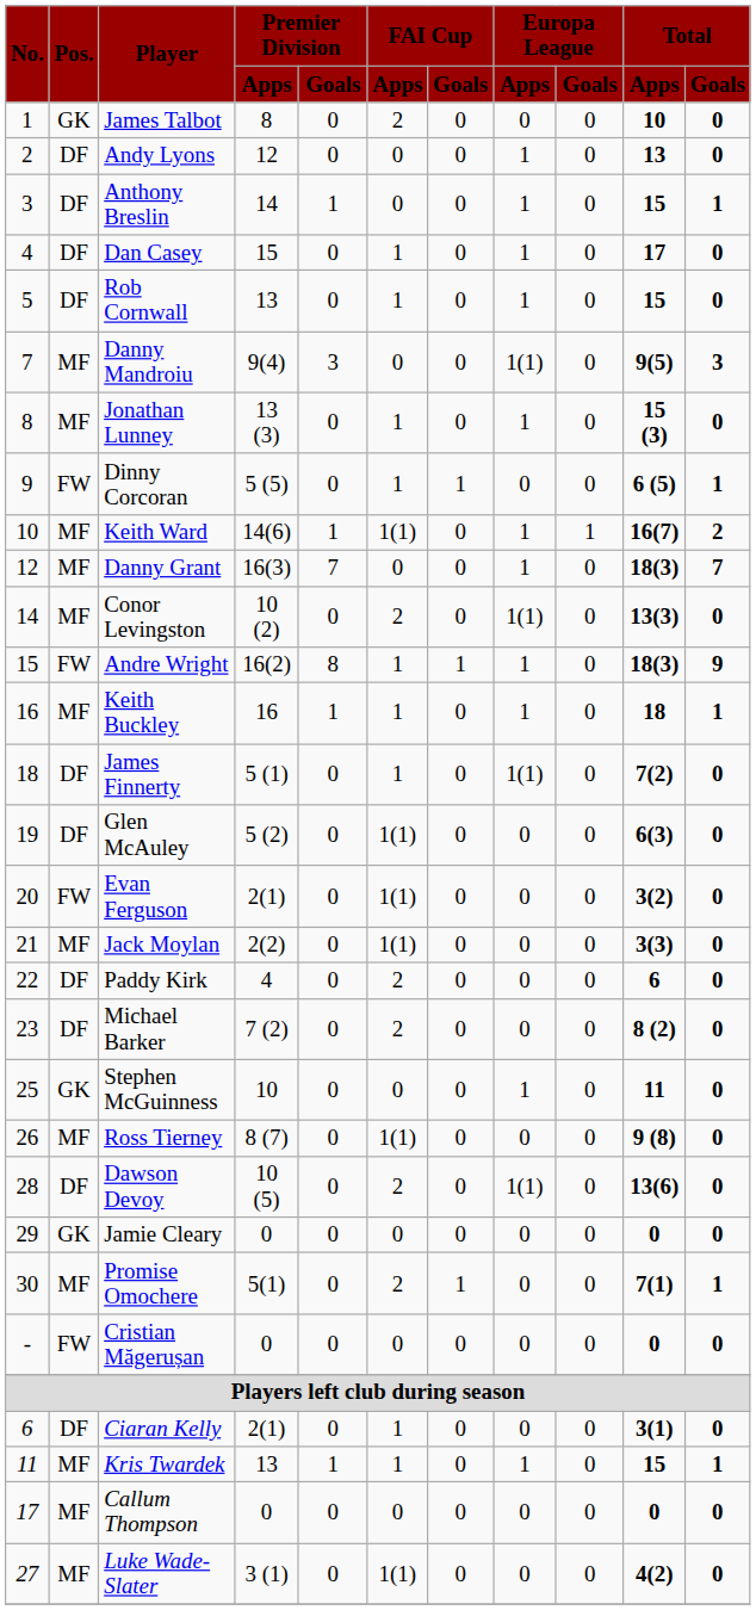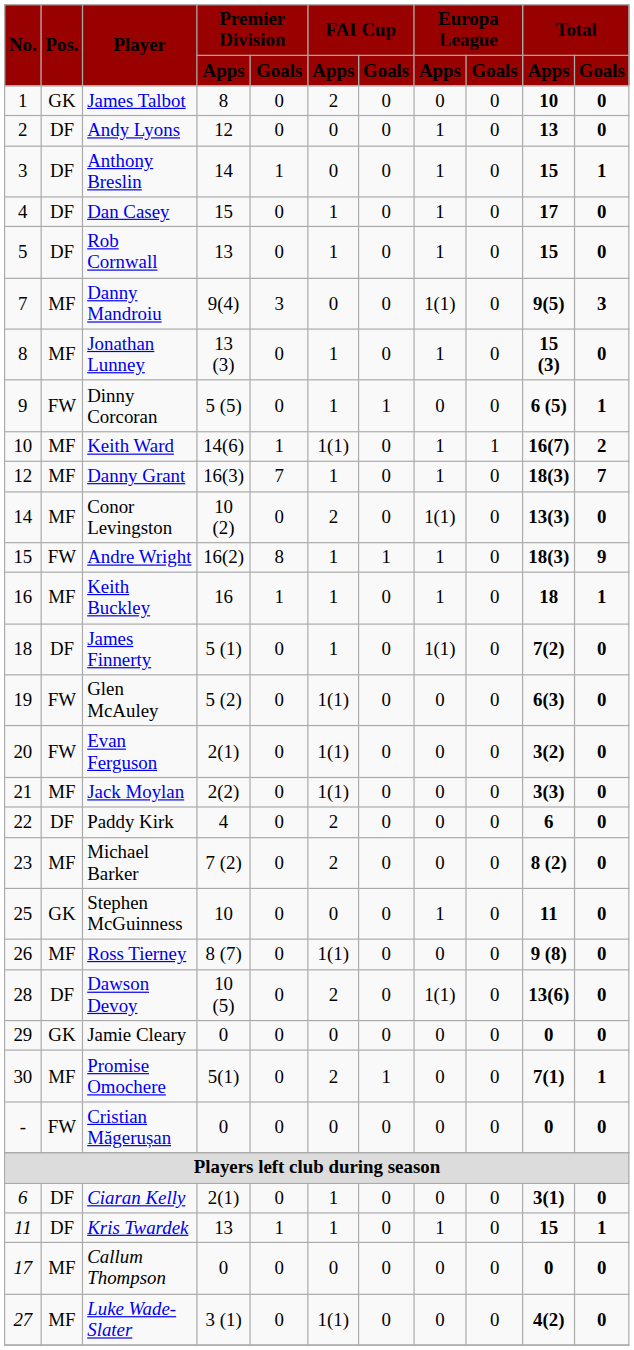Danny Grant | FAI Cup / Apps: 0 -> 1
Glen McAuley | Pos.: DF -> FW
Michael Barker | Pos.: DF -> MF
Kris Twardek | Pos.: MF -> DF
